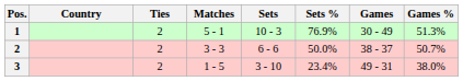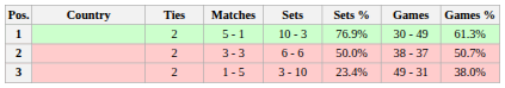1 | Games %: 51.3% -> 61.3%
